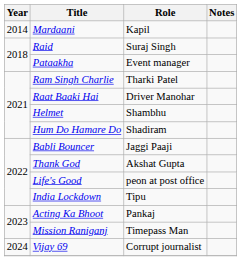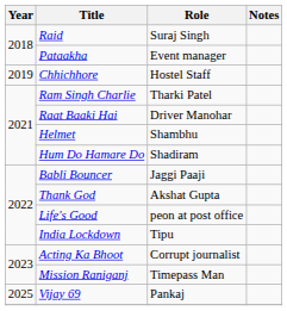- row: 2014 | Mardaani | Kapil
+ row: 2019 | Chhichhore | Hostel Staff
Acting Ka Bhoot | Role: Pankaj -> Corrupt journalist
Vijay 69 | Year: 2024 -> 2025
Vijay 69 | Role: Corrupt journalist -> Pankaj
